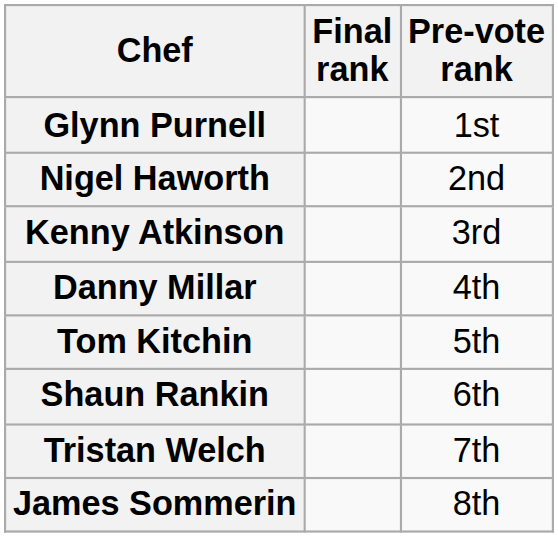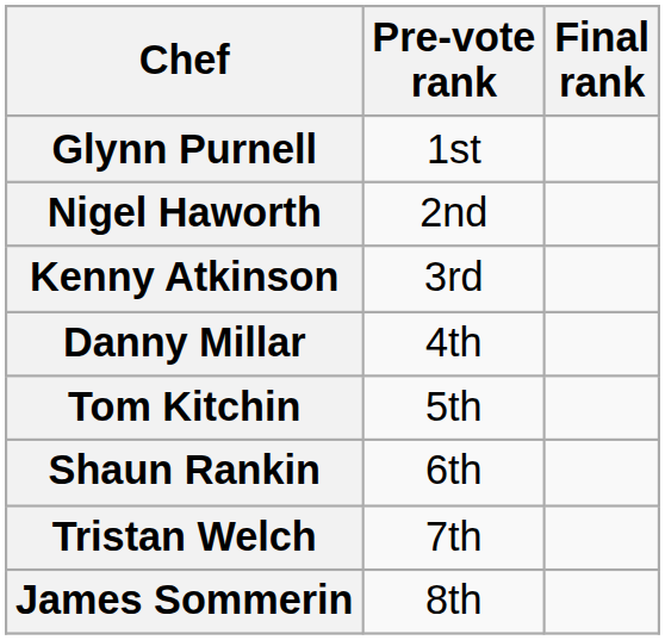columns swapped: Pre-vote rank <-> Final rank
